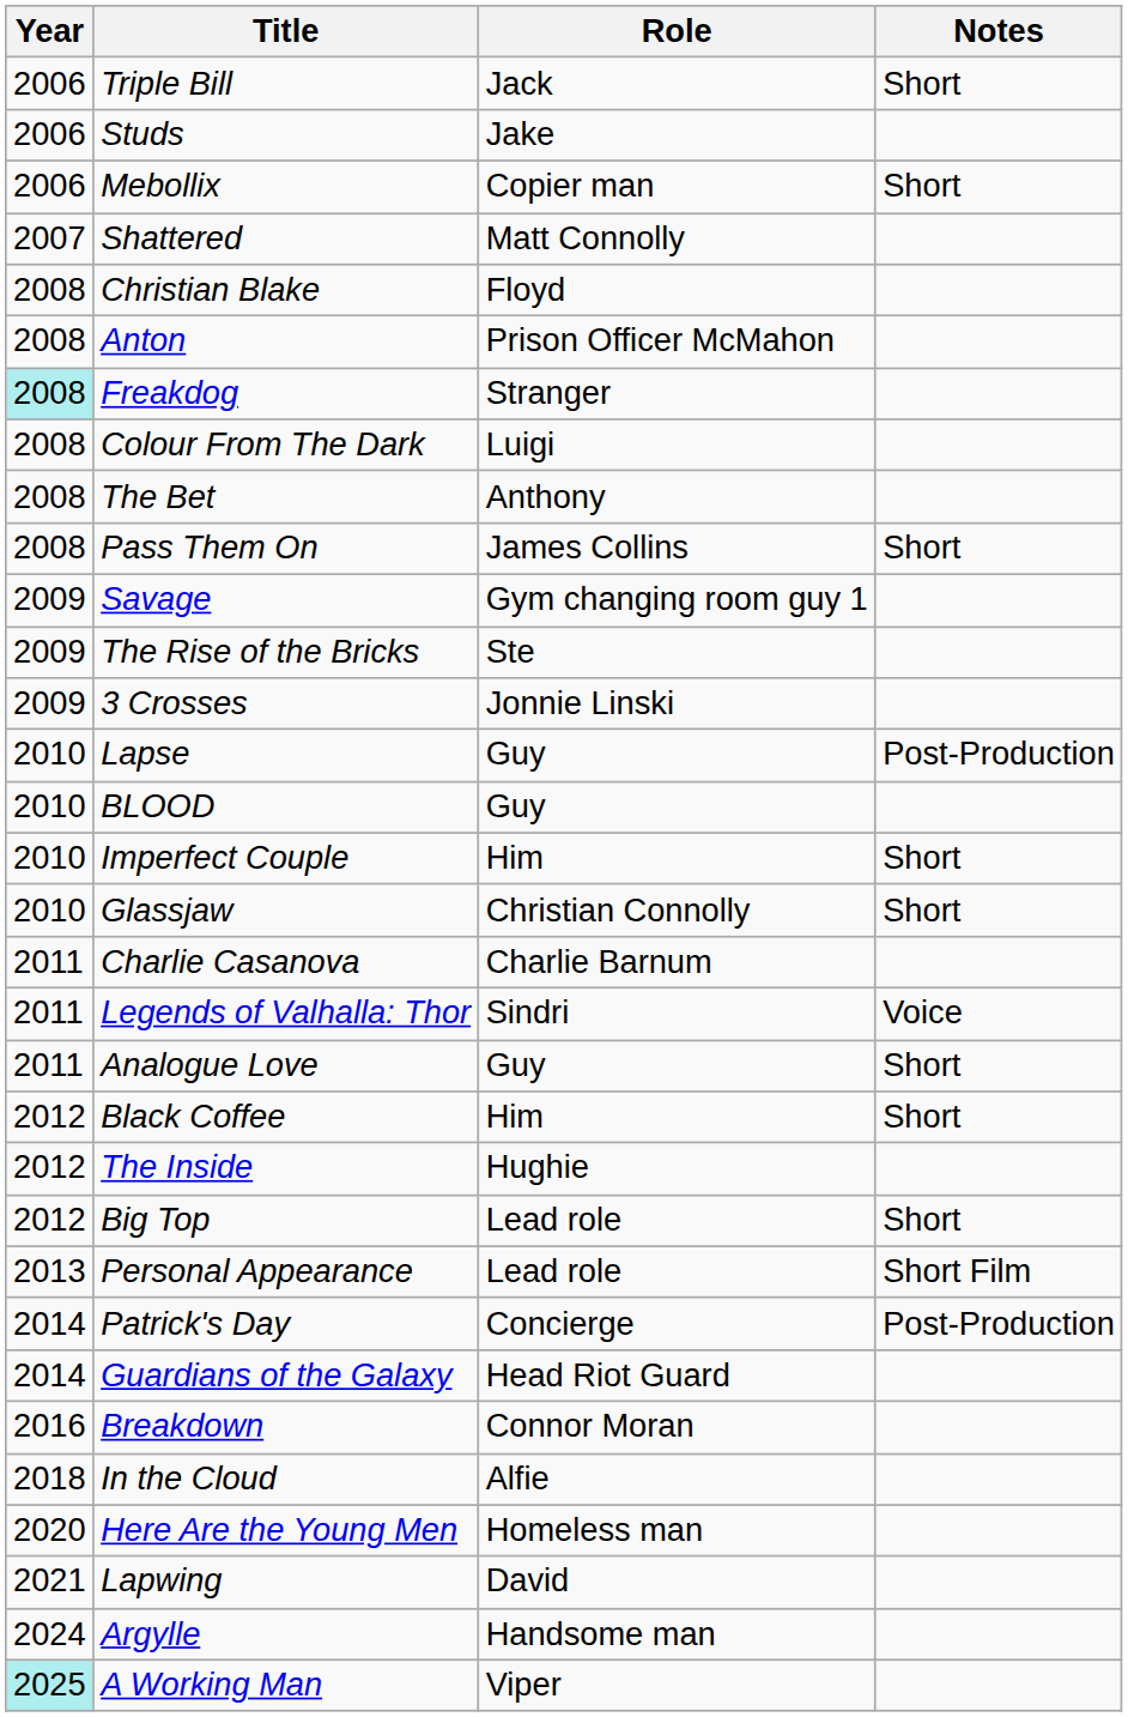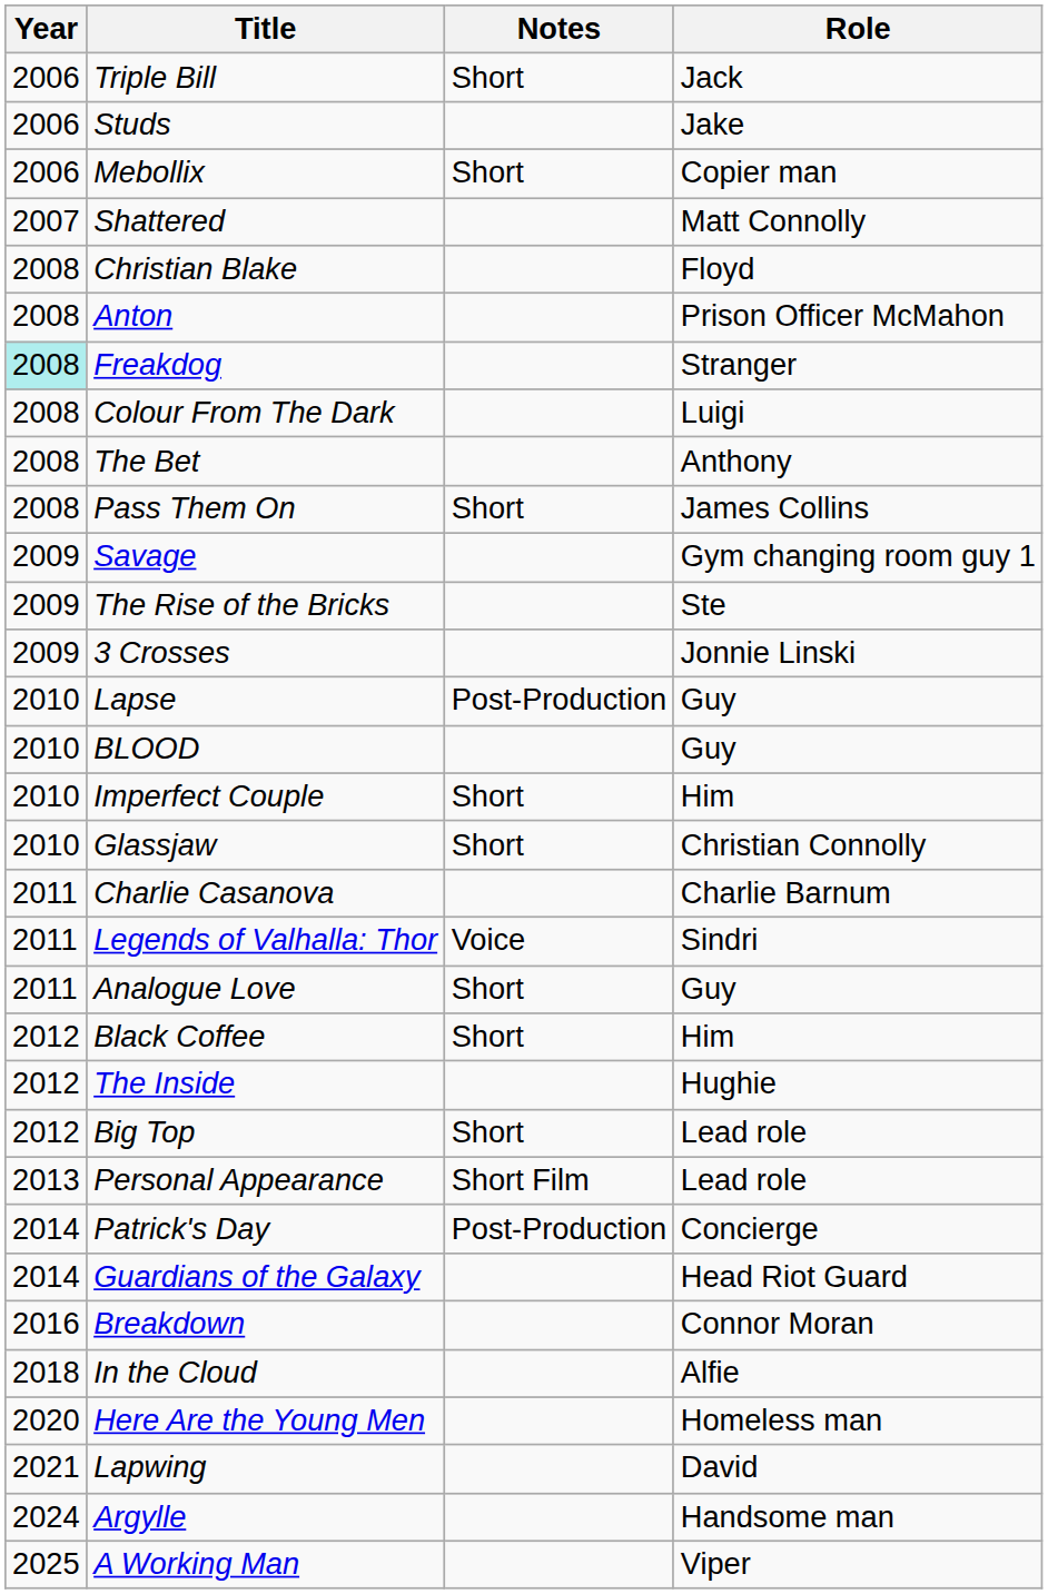columns swapped: Role <-> Notes
A Working Man | Year: paleturquoise background -> no background
